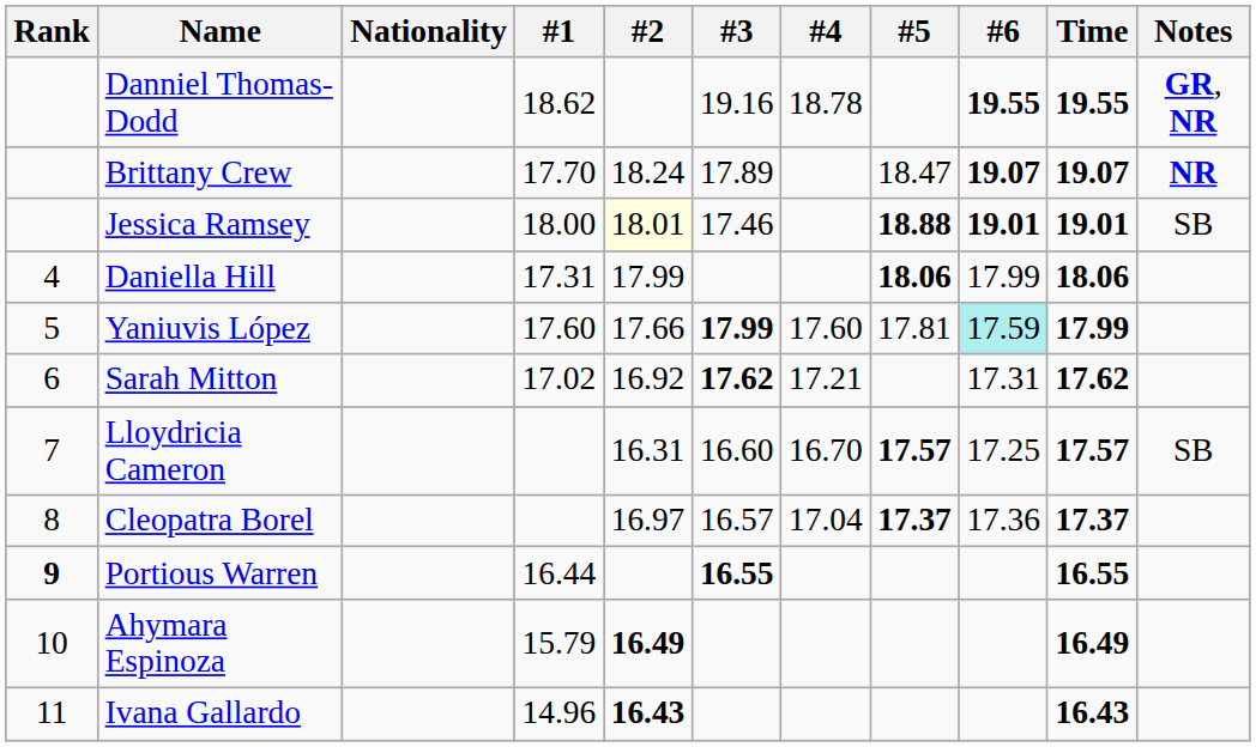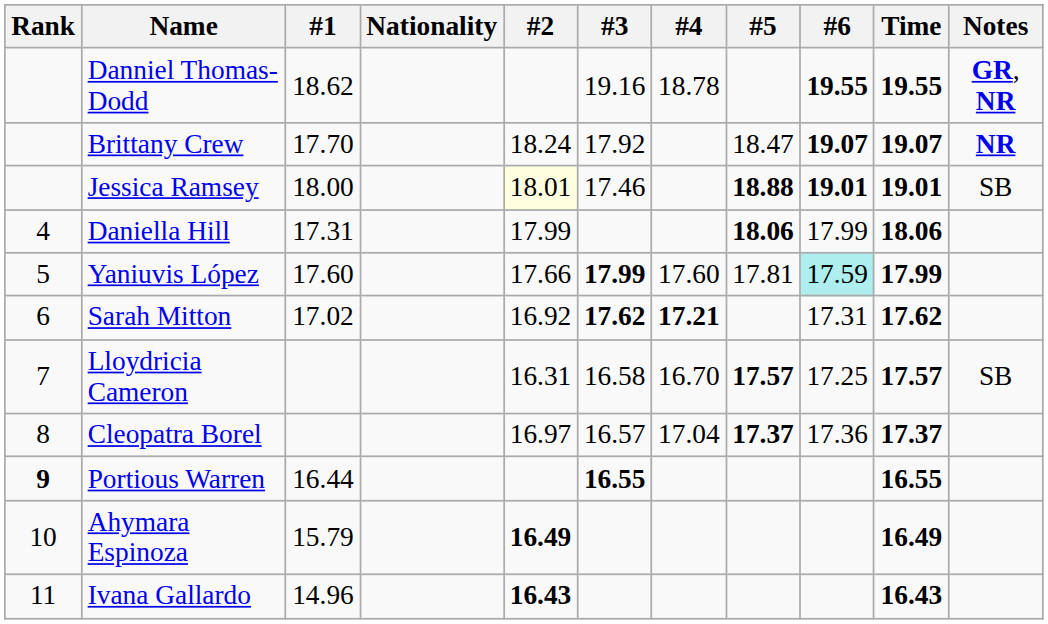columns swapped: Nationality <-> #1
Brittany Crew | #3: 17.89 -> 17.92
Sarah Mitton | #4: normal -> bold
Lloydricia Cameron | #3: 16.60 -> 16.58
